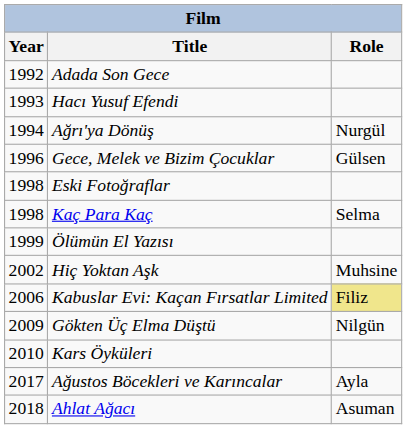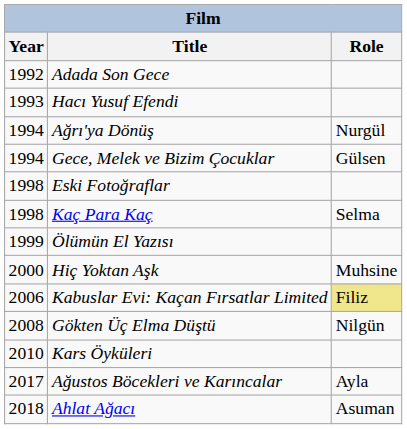Gece, Melek ve Bizim Çocuklar | Year: 1996 -> 1994
Hiç Yoktan Aşk | Year: 2002 -> 2000
Gökten Üç Elma Düştü | Year: 2009 -> 2008
